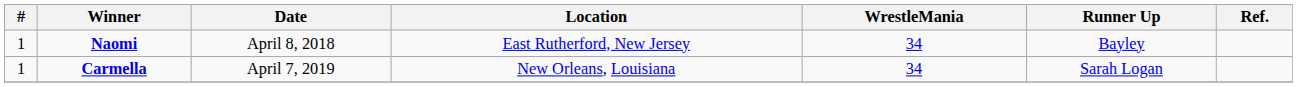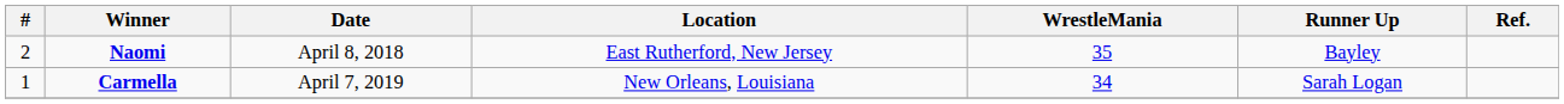Naomi | #: 1 -> 2
Naomi | WrestleMania: 34 -> 35
